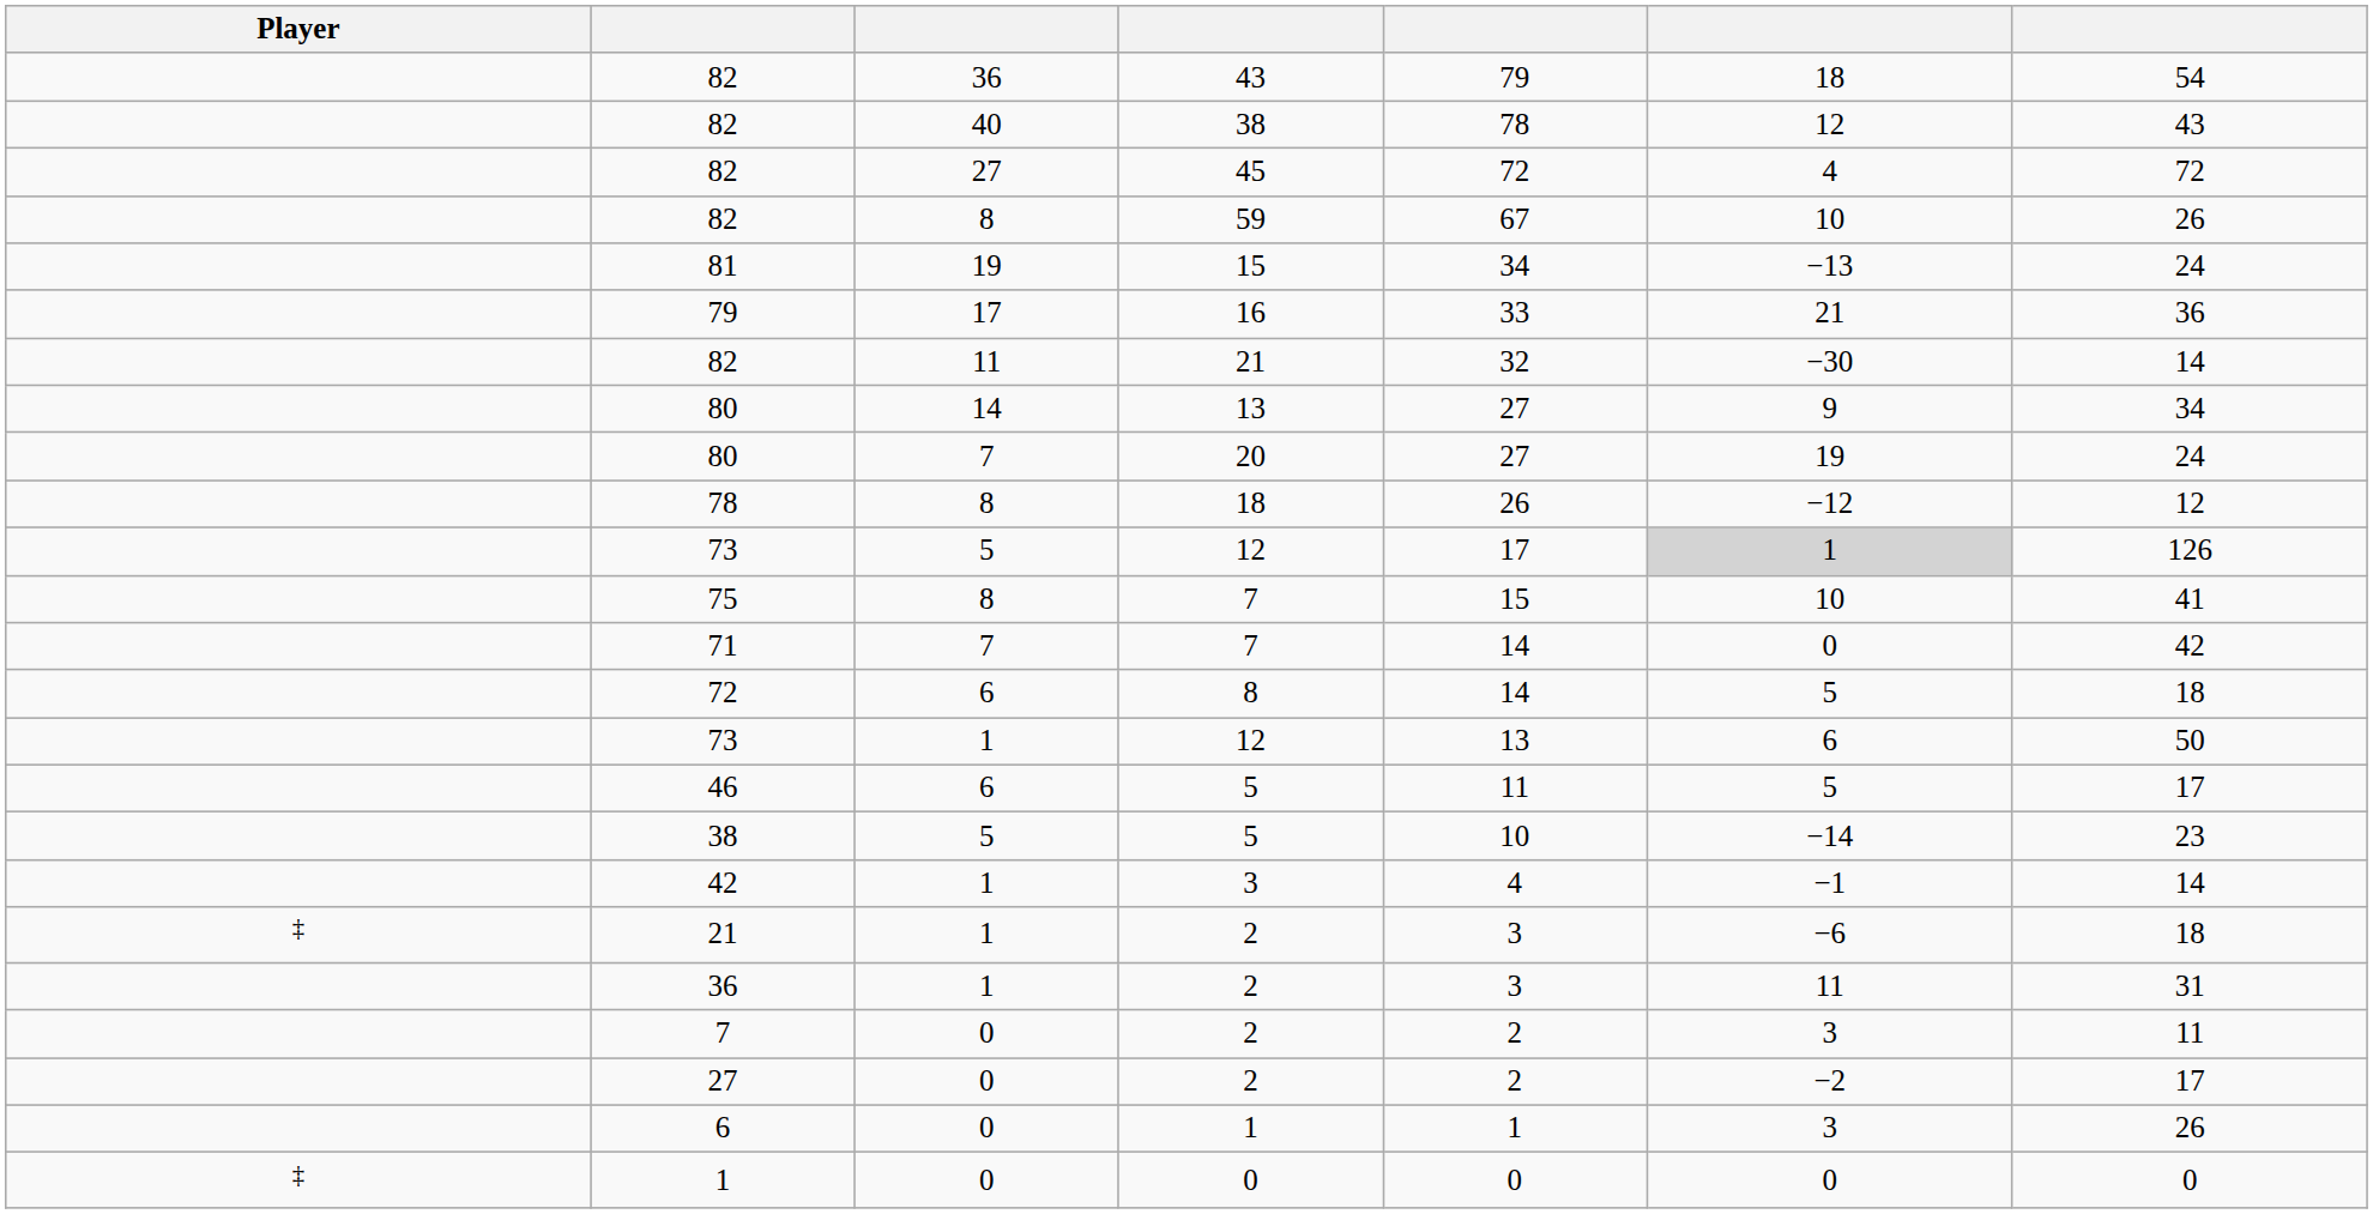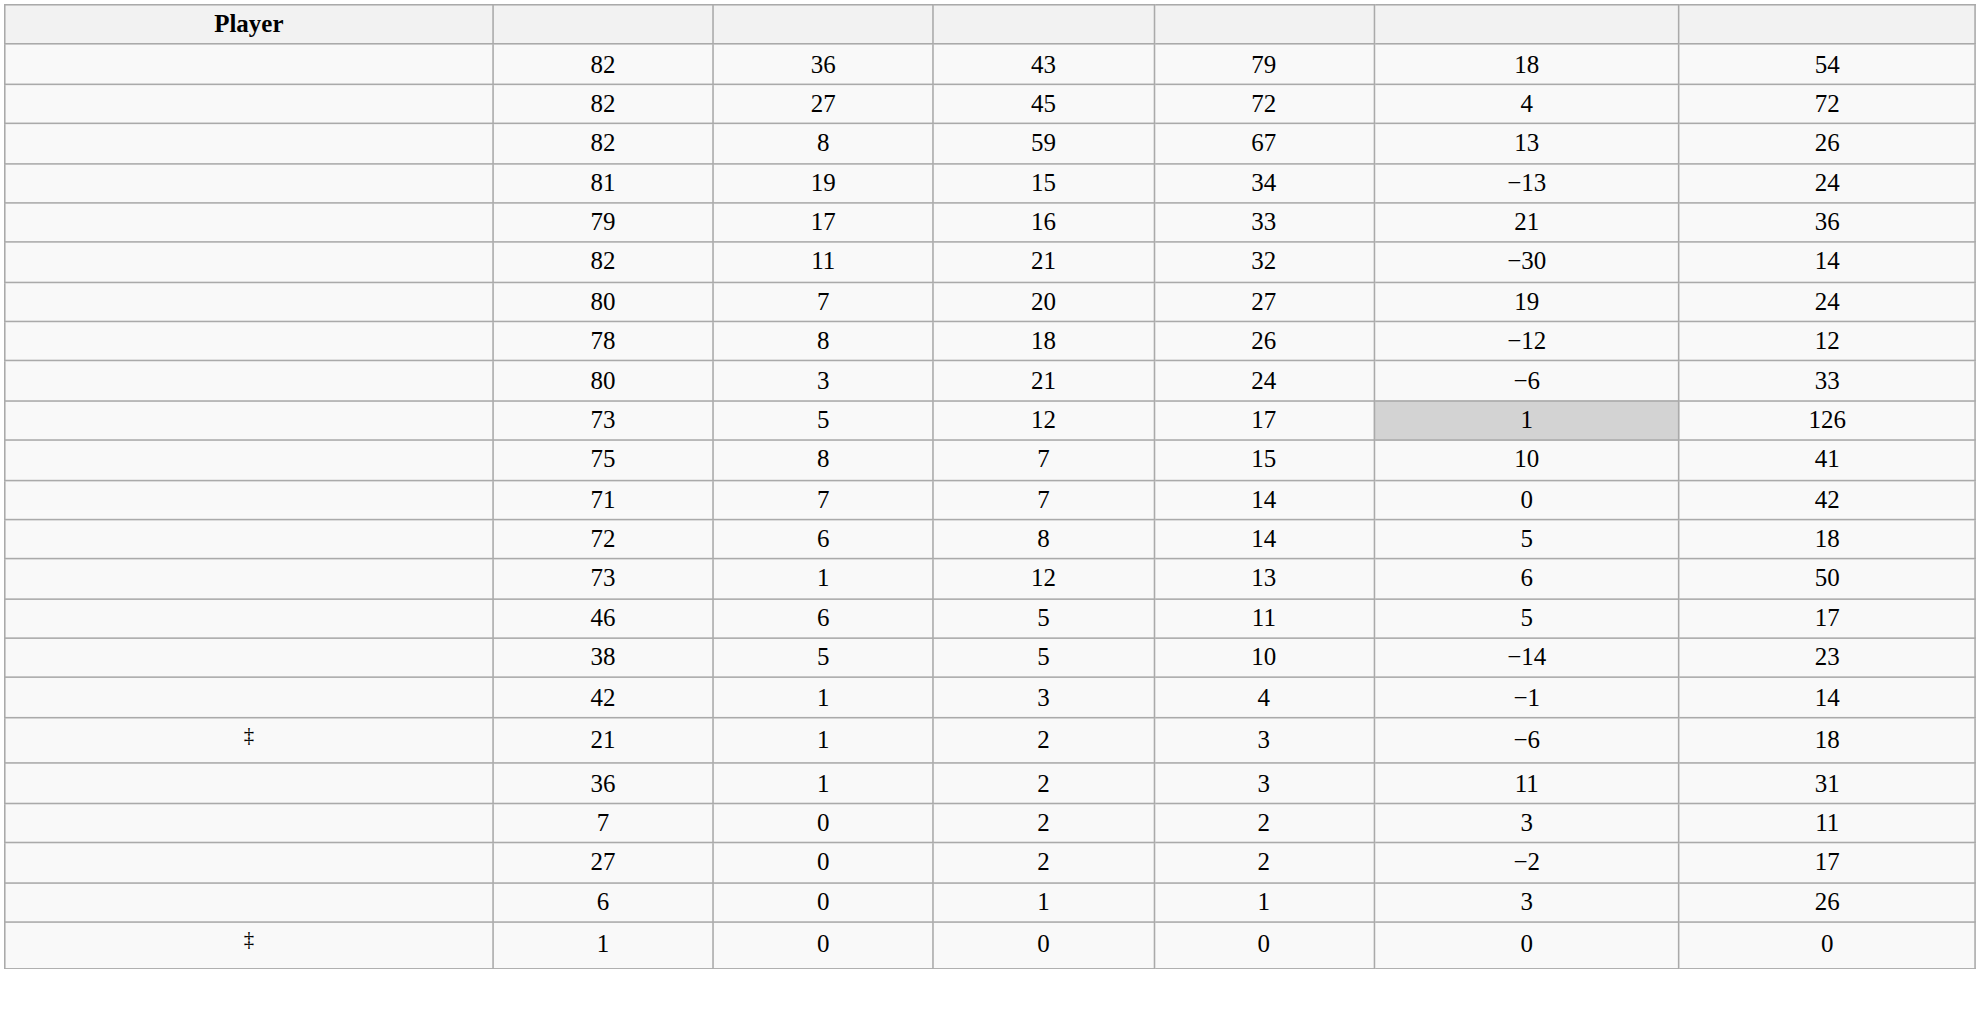- row: 82 | 40 | 38 | 78 | 12 | 43
82 / 8 | column 6: 10 -> 13
- row: 80 | 14 | 13 | 27 | 9 | 34
+ row: 80 | 3 | 21 | 24 | −6 | 33
